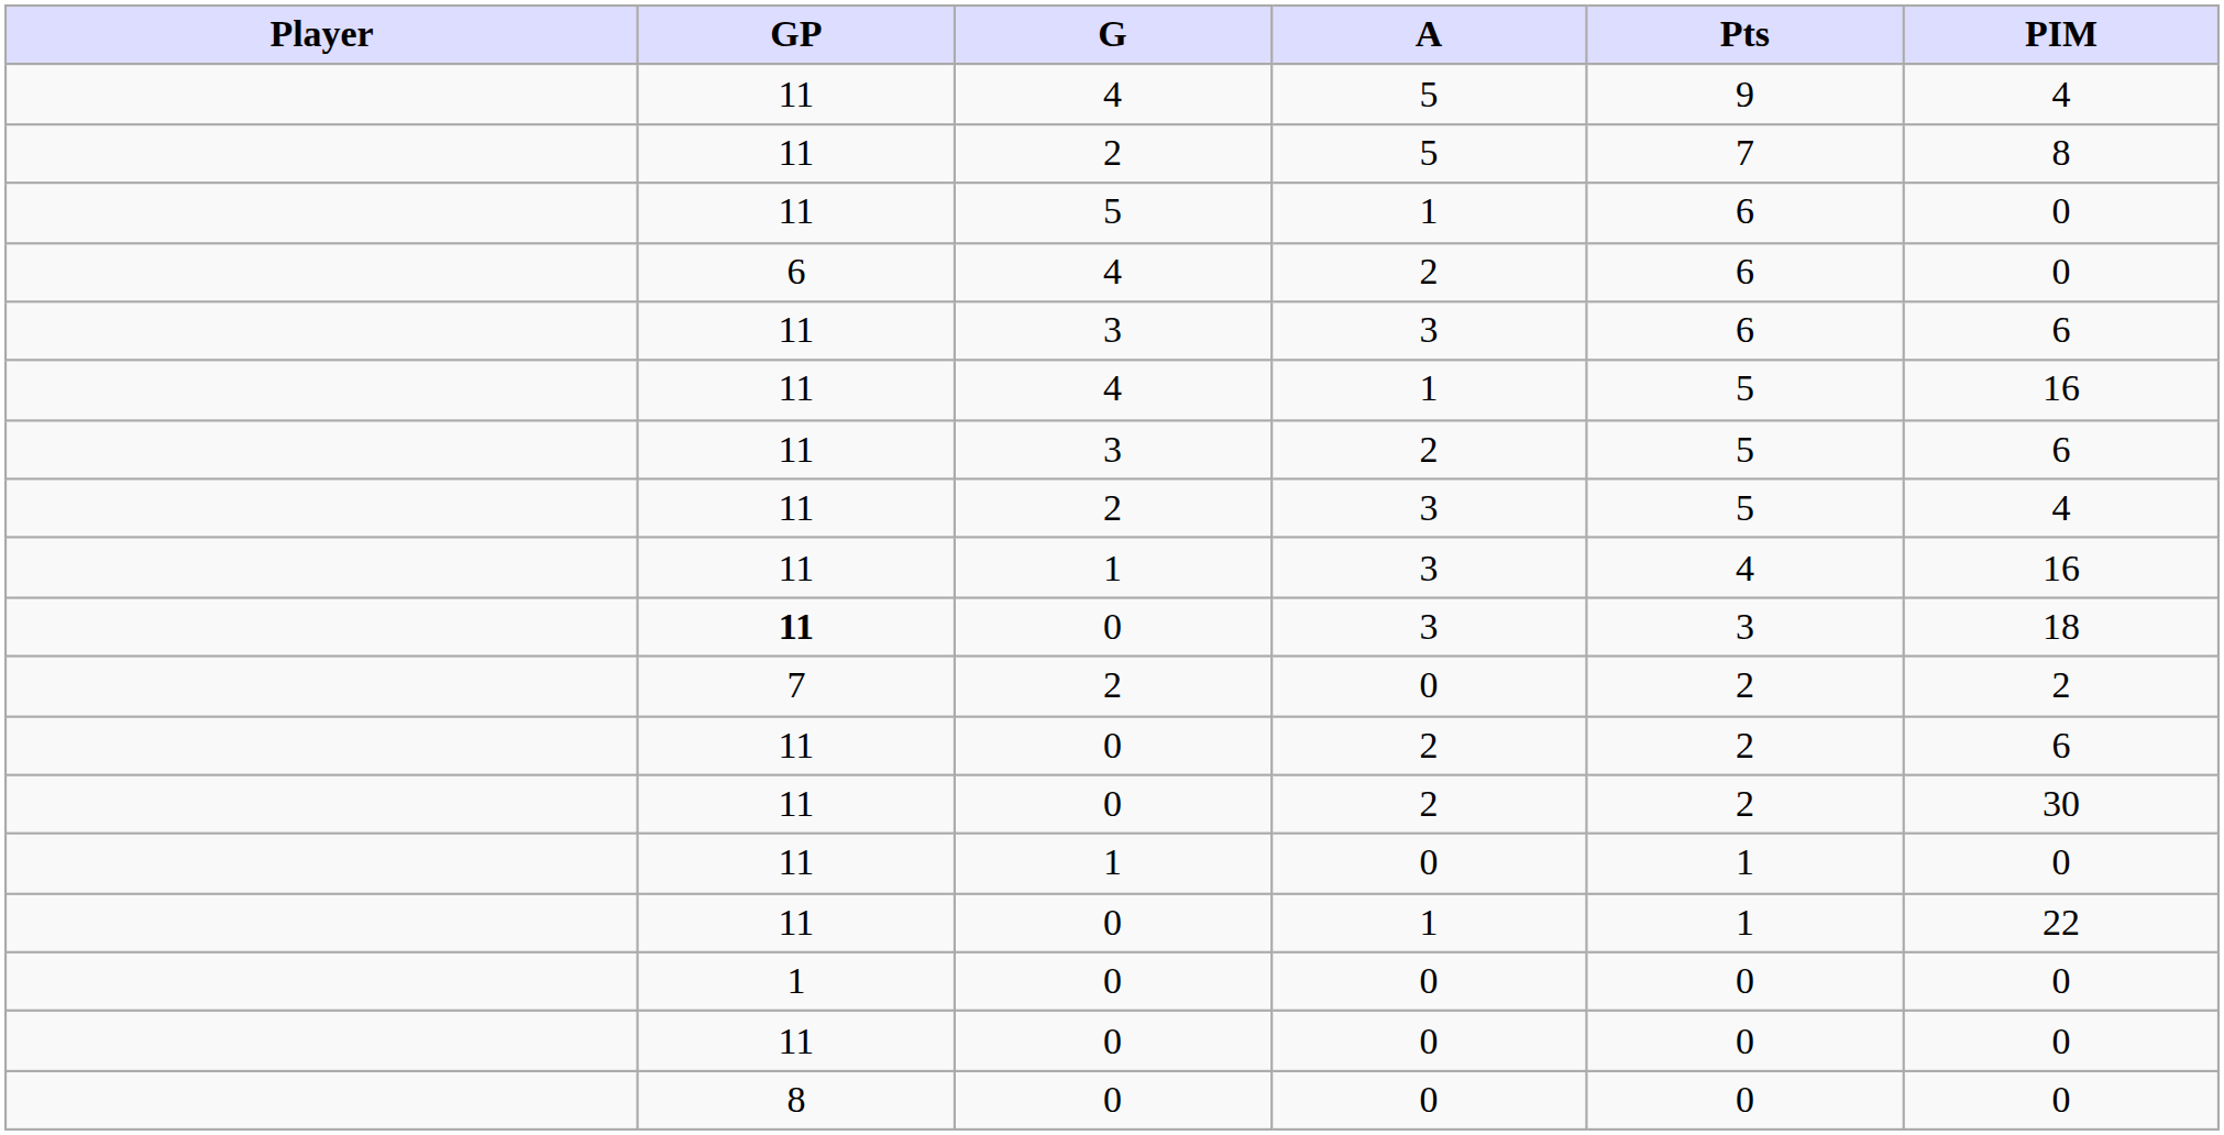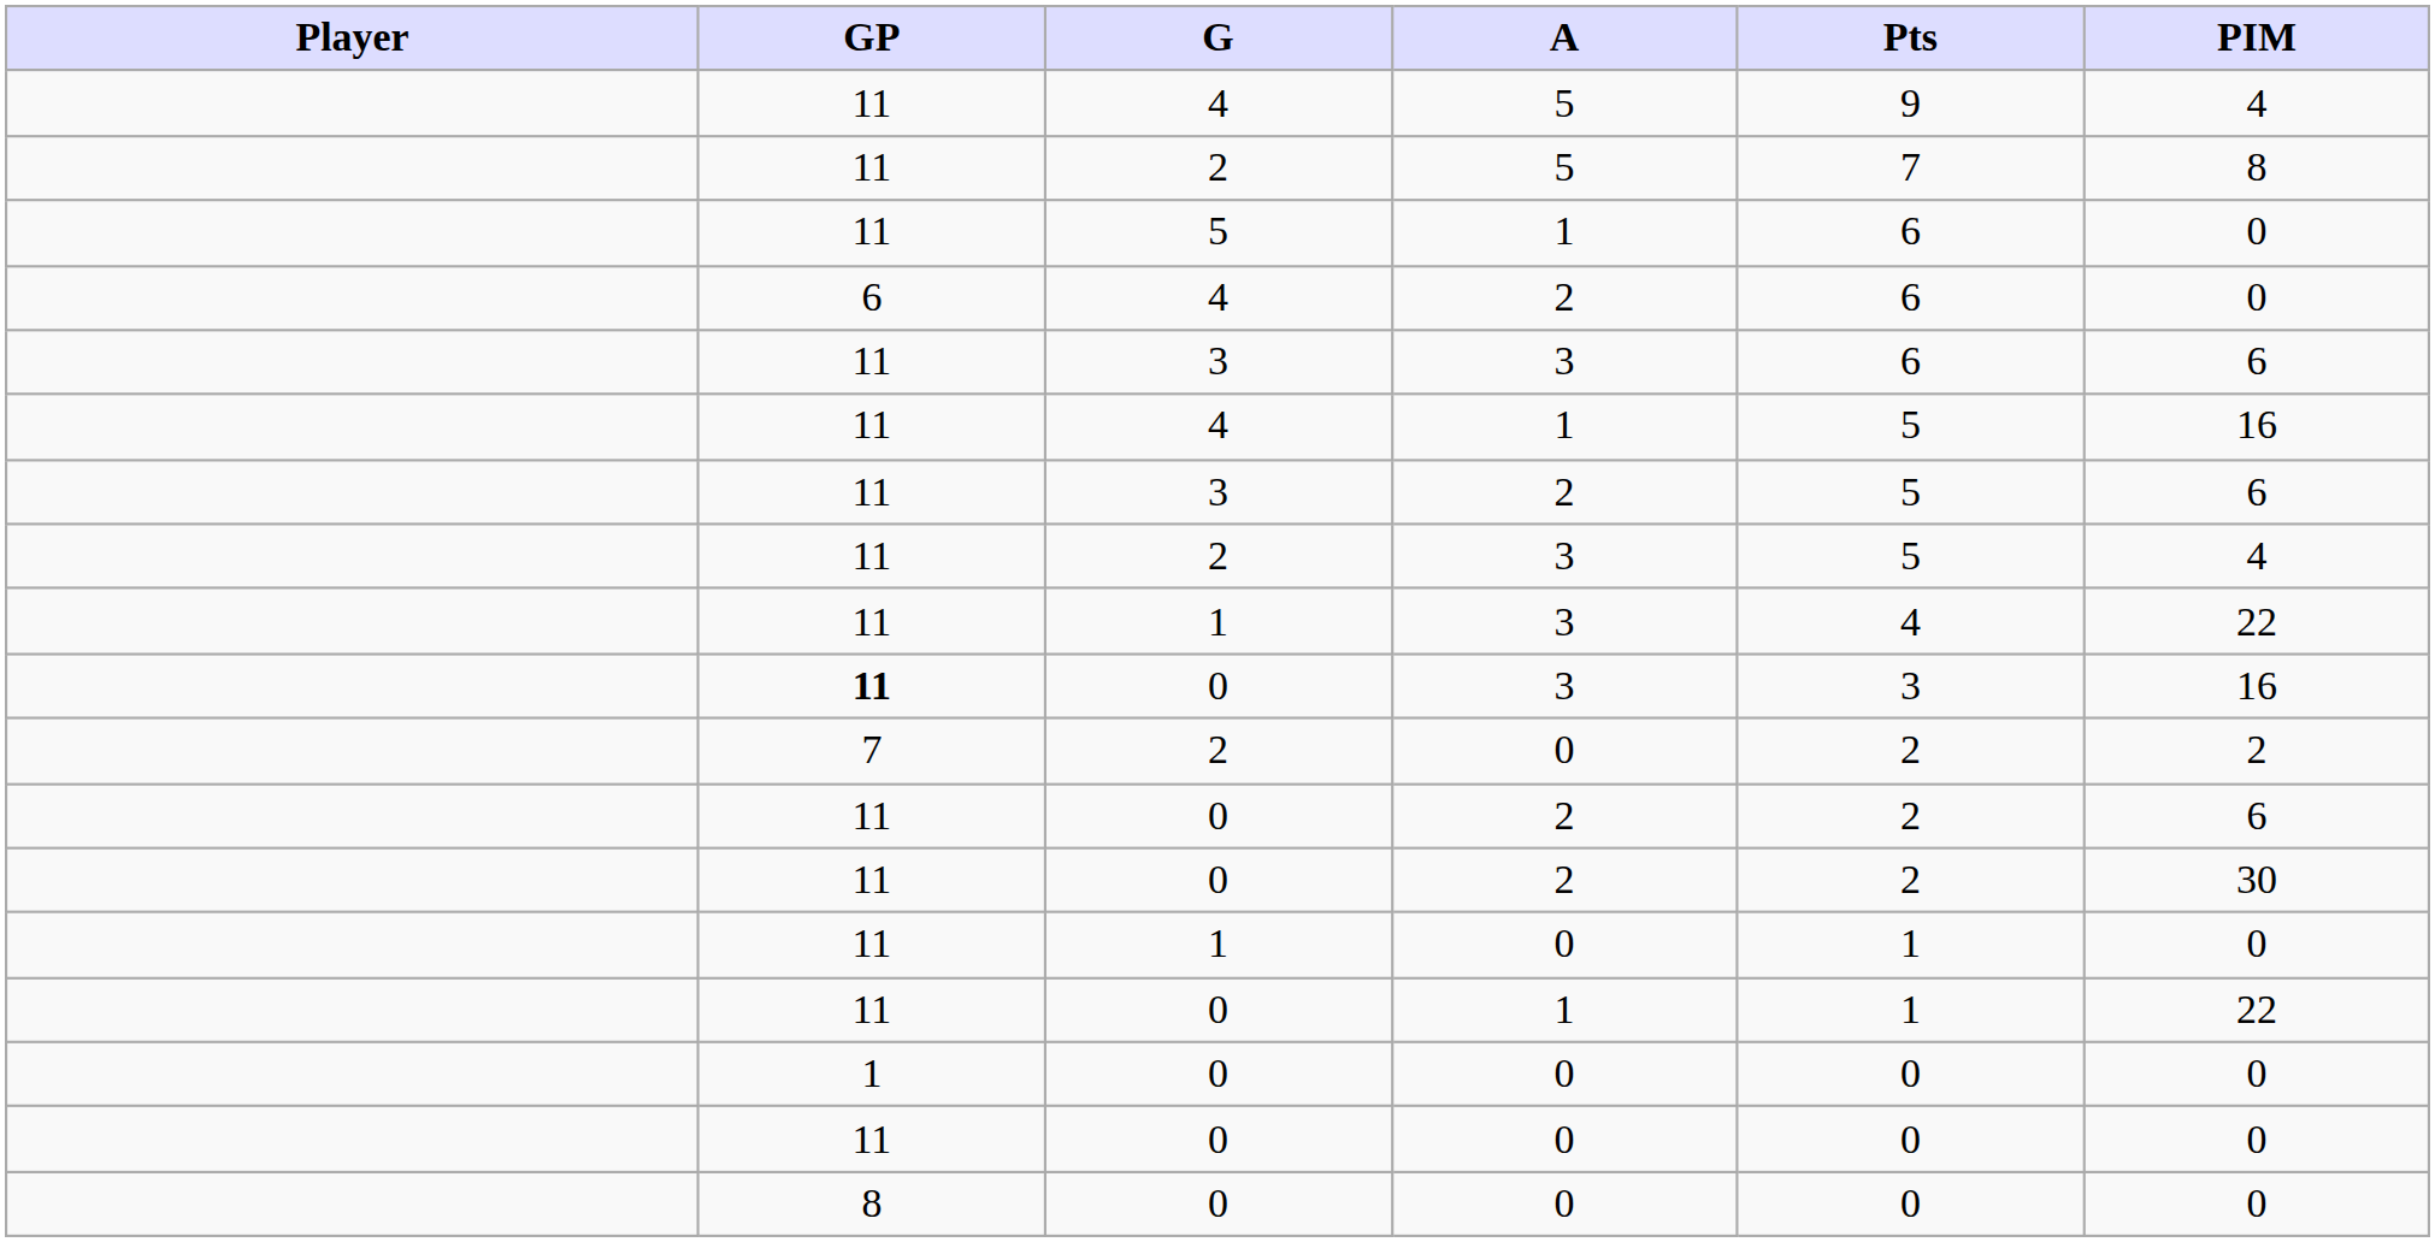1 / 3 | PIM: 16 -> 22
0 / 3 | PIM: 18 -> 16
